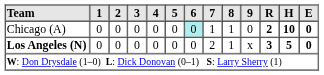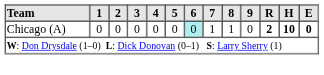- row: Los Angeles (N) | 0 | 0 | 0 | 0 | 0 | 0 | 2 | 1 | x | 3 | 5 | 0
